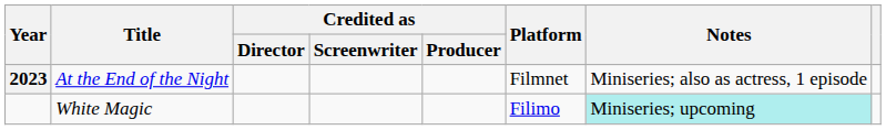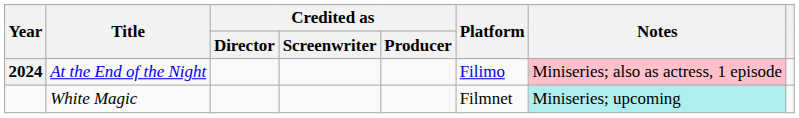At the End of the Night | Year: 2023 -> 2024
At the End of the Night | Platform: Filmnet -> Filimo
At the End of the Night | Notes: no background -> pink background
White Magic | Platform: Filimo -> Filmnet
